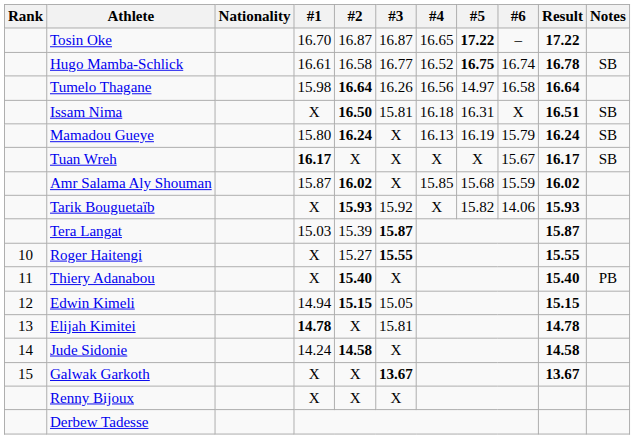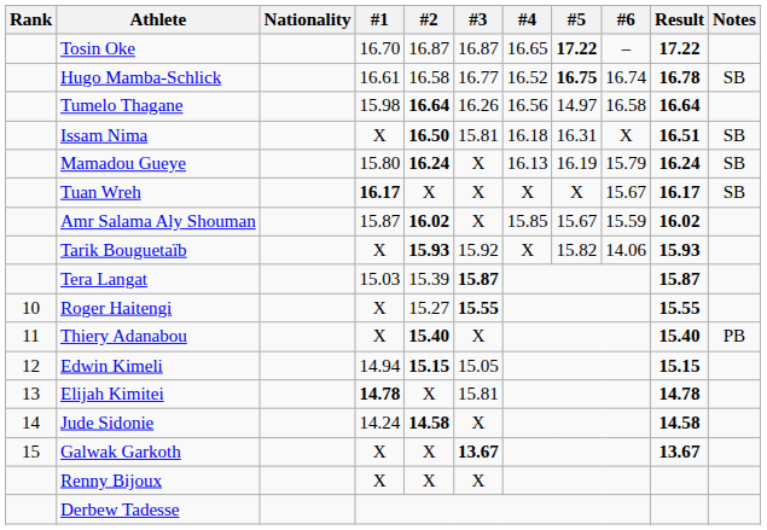Amr Salama Aly Shouman | #5: 15.68 -> 15.67
